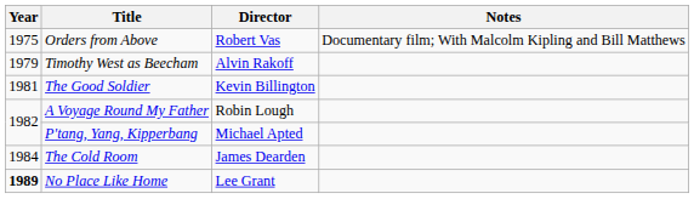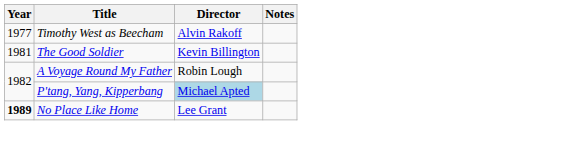- row: 1975 | Orders from Above | Robert Vas | Documentary film; With Malcolm Kipling and Bill Matthews
Timothy West as Beecham | Year: 1979 -> 1977
P'tang, Yang, Kipperbang | Director: no background -> lightblue background
- row: 1984 | The Cold Room | James Dearden
